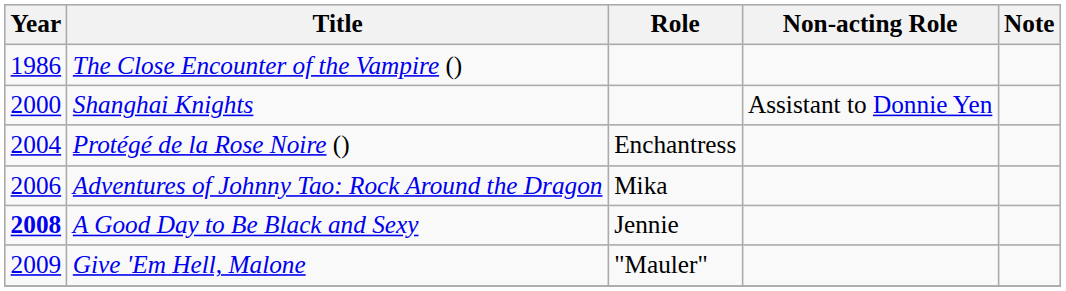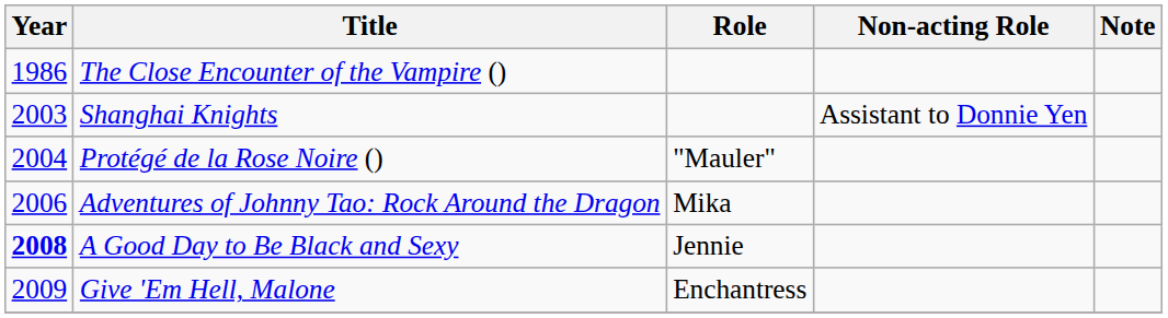Shanghai Knights | Year: 2000 -> 2003
Protégé de la Rose Noire () | Role: Enchantress -> "Mauler"
Give 'Em Hell, Malone | Role: "Mauler" -> Enchantress
